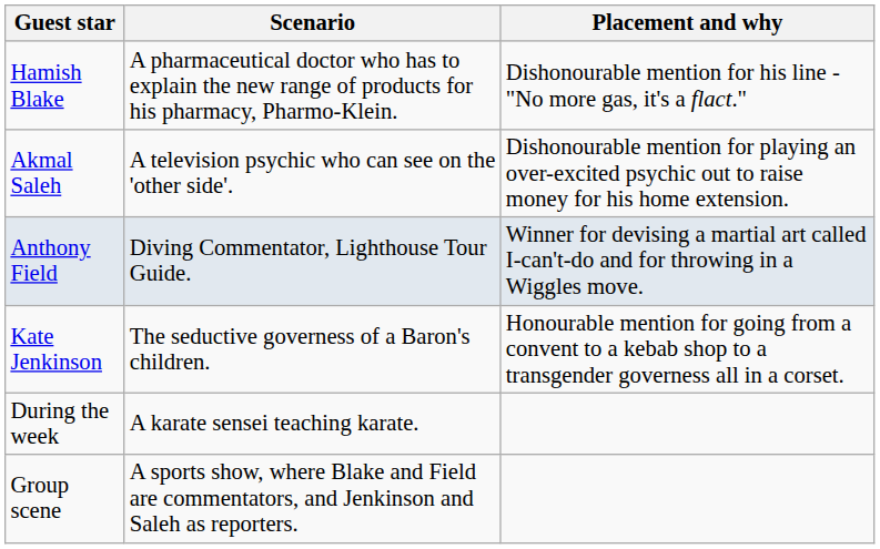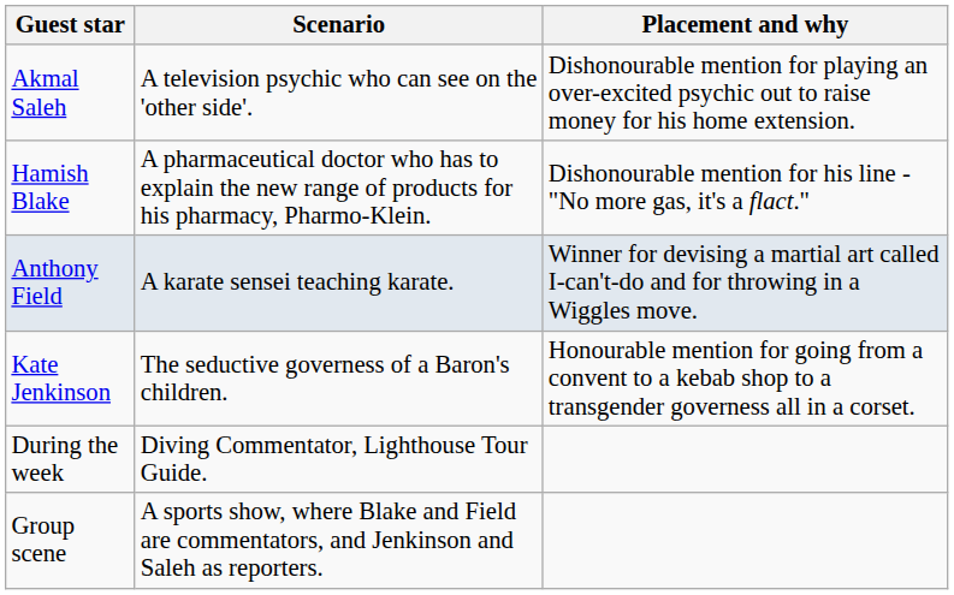rows swapped: Akmal Saleh <-> Hamish Blake
Anthony Field | Scenario: Diving Commentator, Lighthouse Tour Guide. -> A karate sensei teaching karate.
During the week | Scenario: A karate sensei teaching karate. -> Diving Commentator, Lighthouse Tour Guide.
